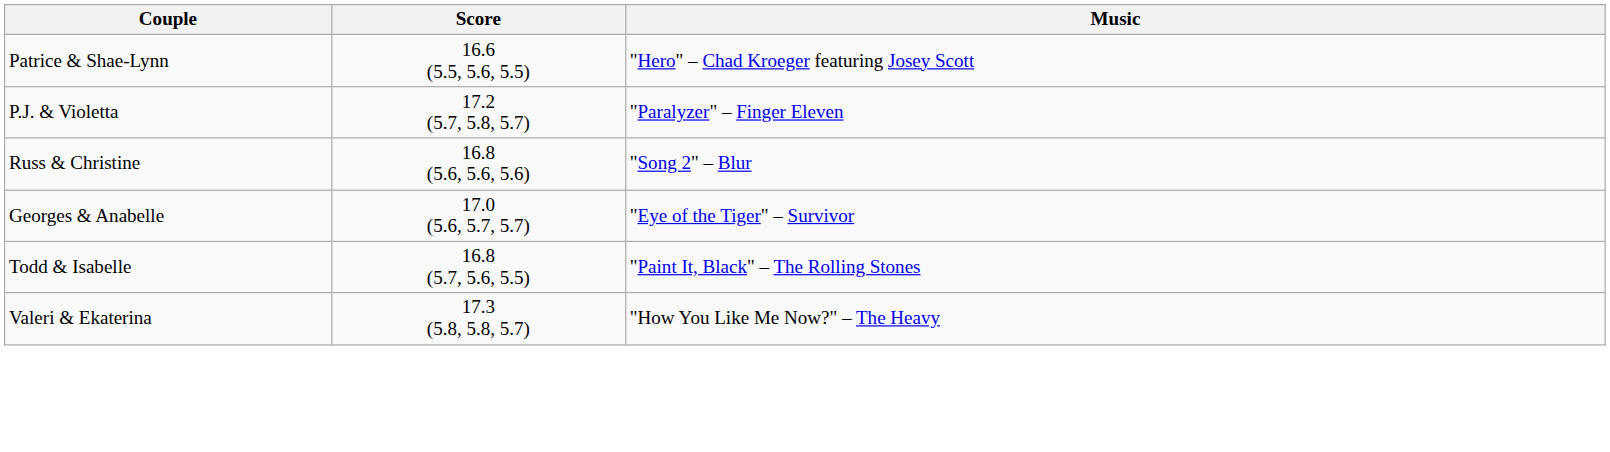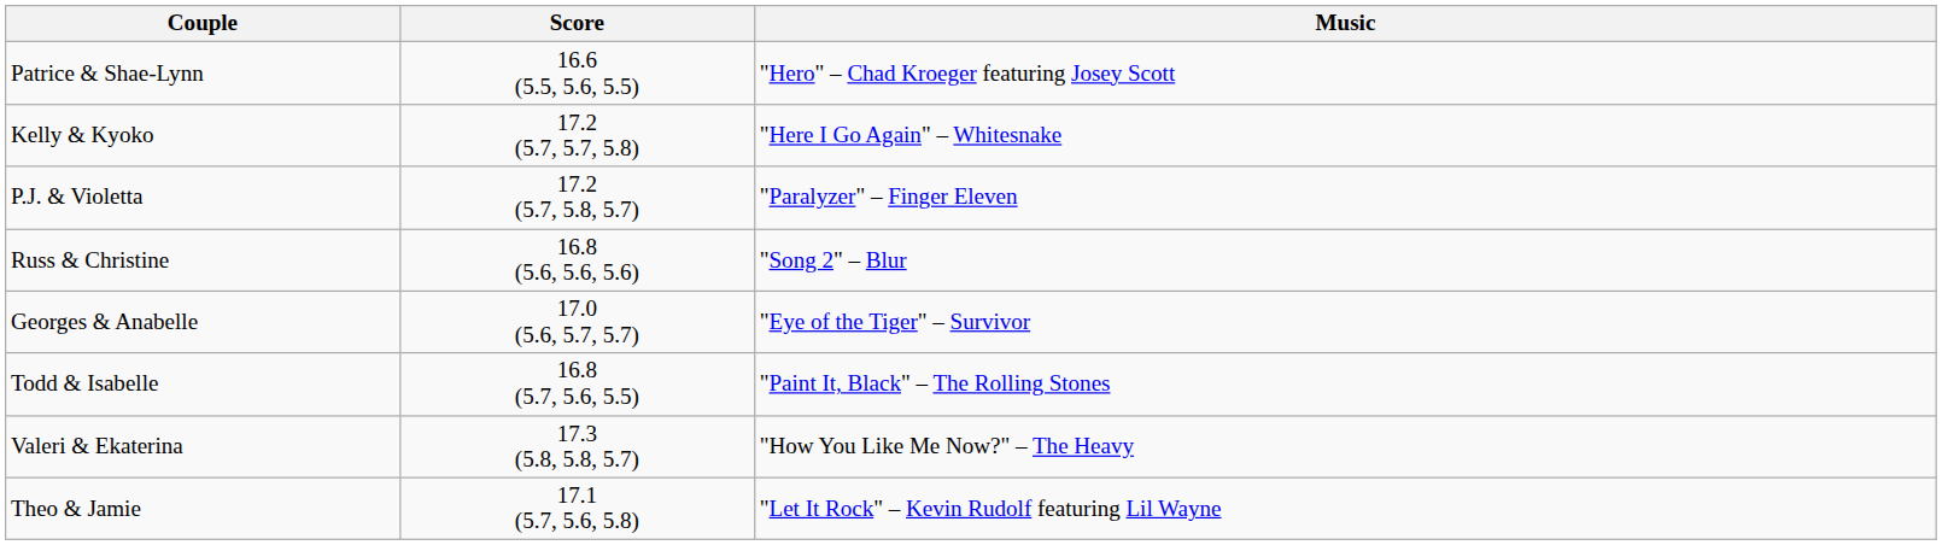+ row: Kelly & Kyoko | 17.2 (5.7, 5.7, 5.8) | "Here I Go Again" – Whitesnake
+ row: Theo & Jamie | 17.1 (5.7, 5.6, 5.8) | "Let It Rock" – Kevin Rudolf featuring Lil Wayne
